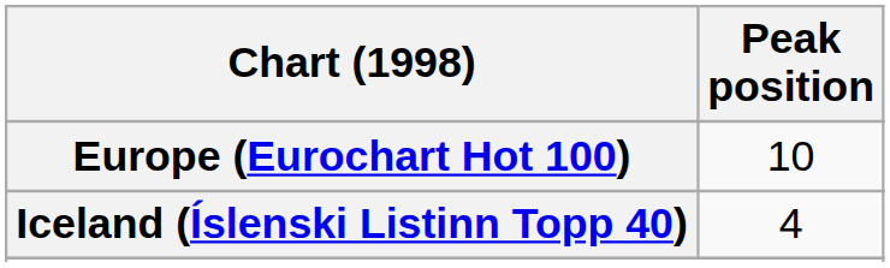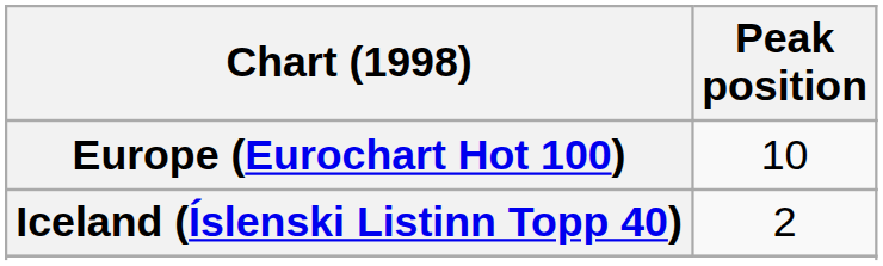Iceland (Íslenski Listinn Topp 40) | Peak position: 4 -> 2
